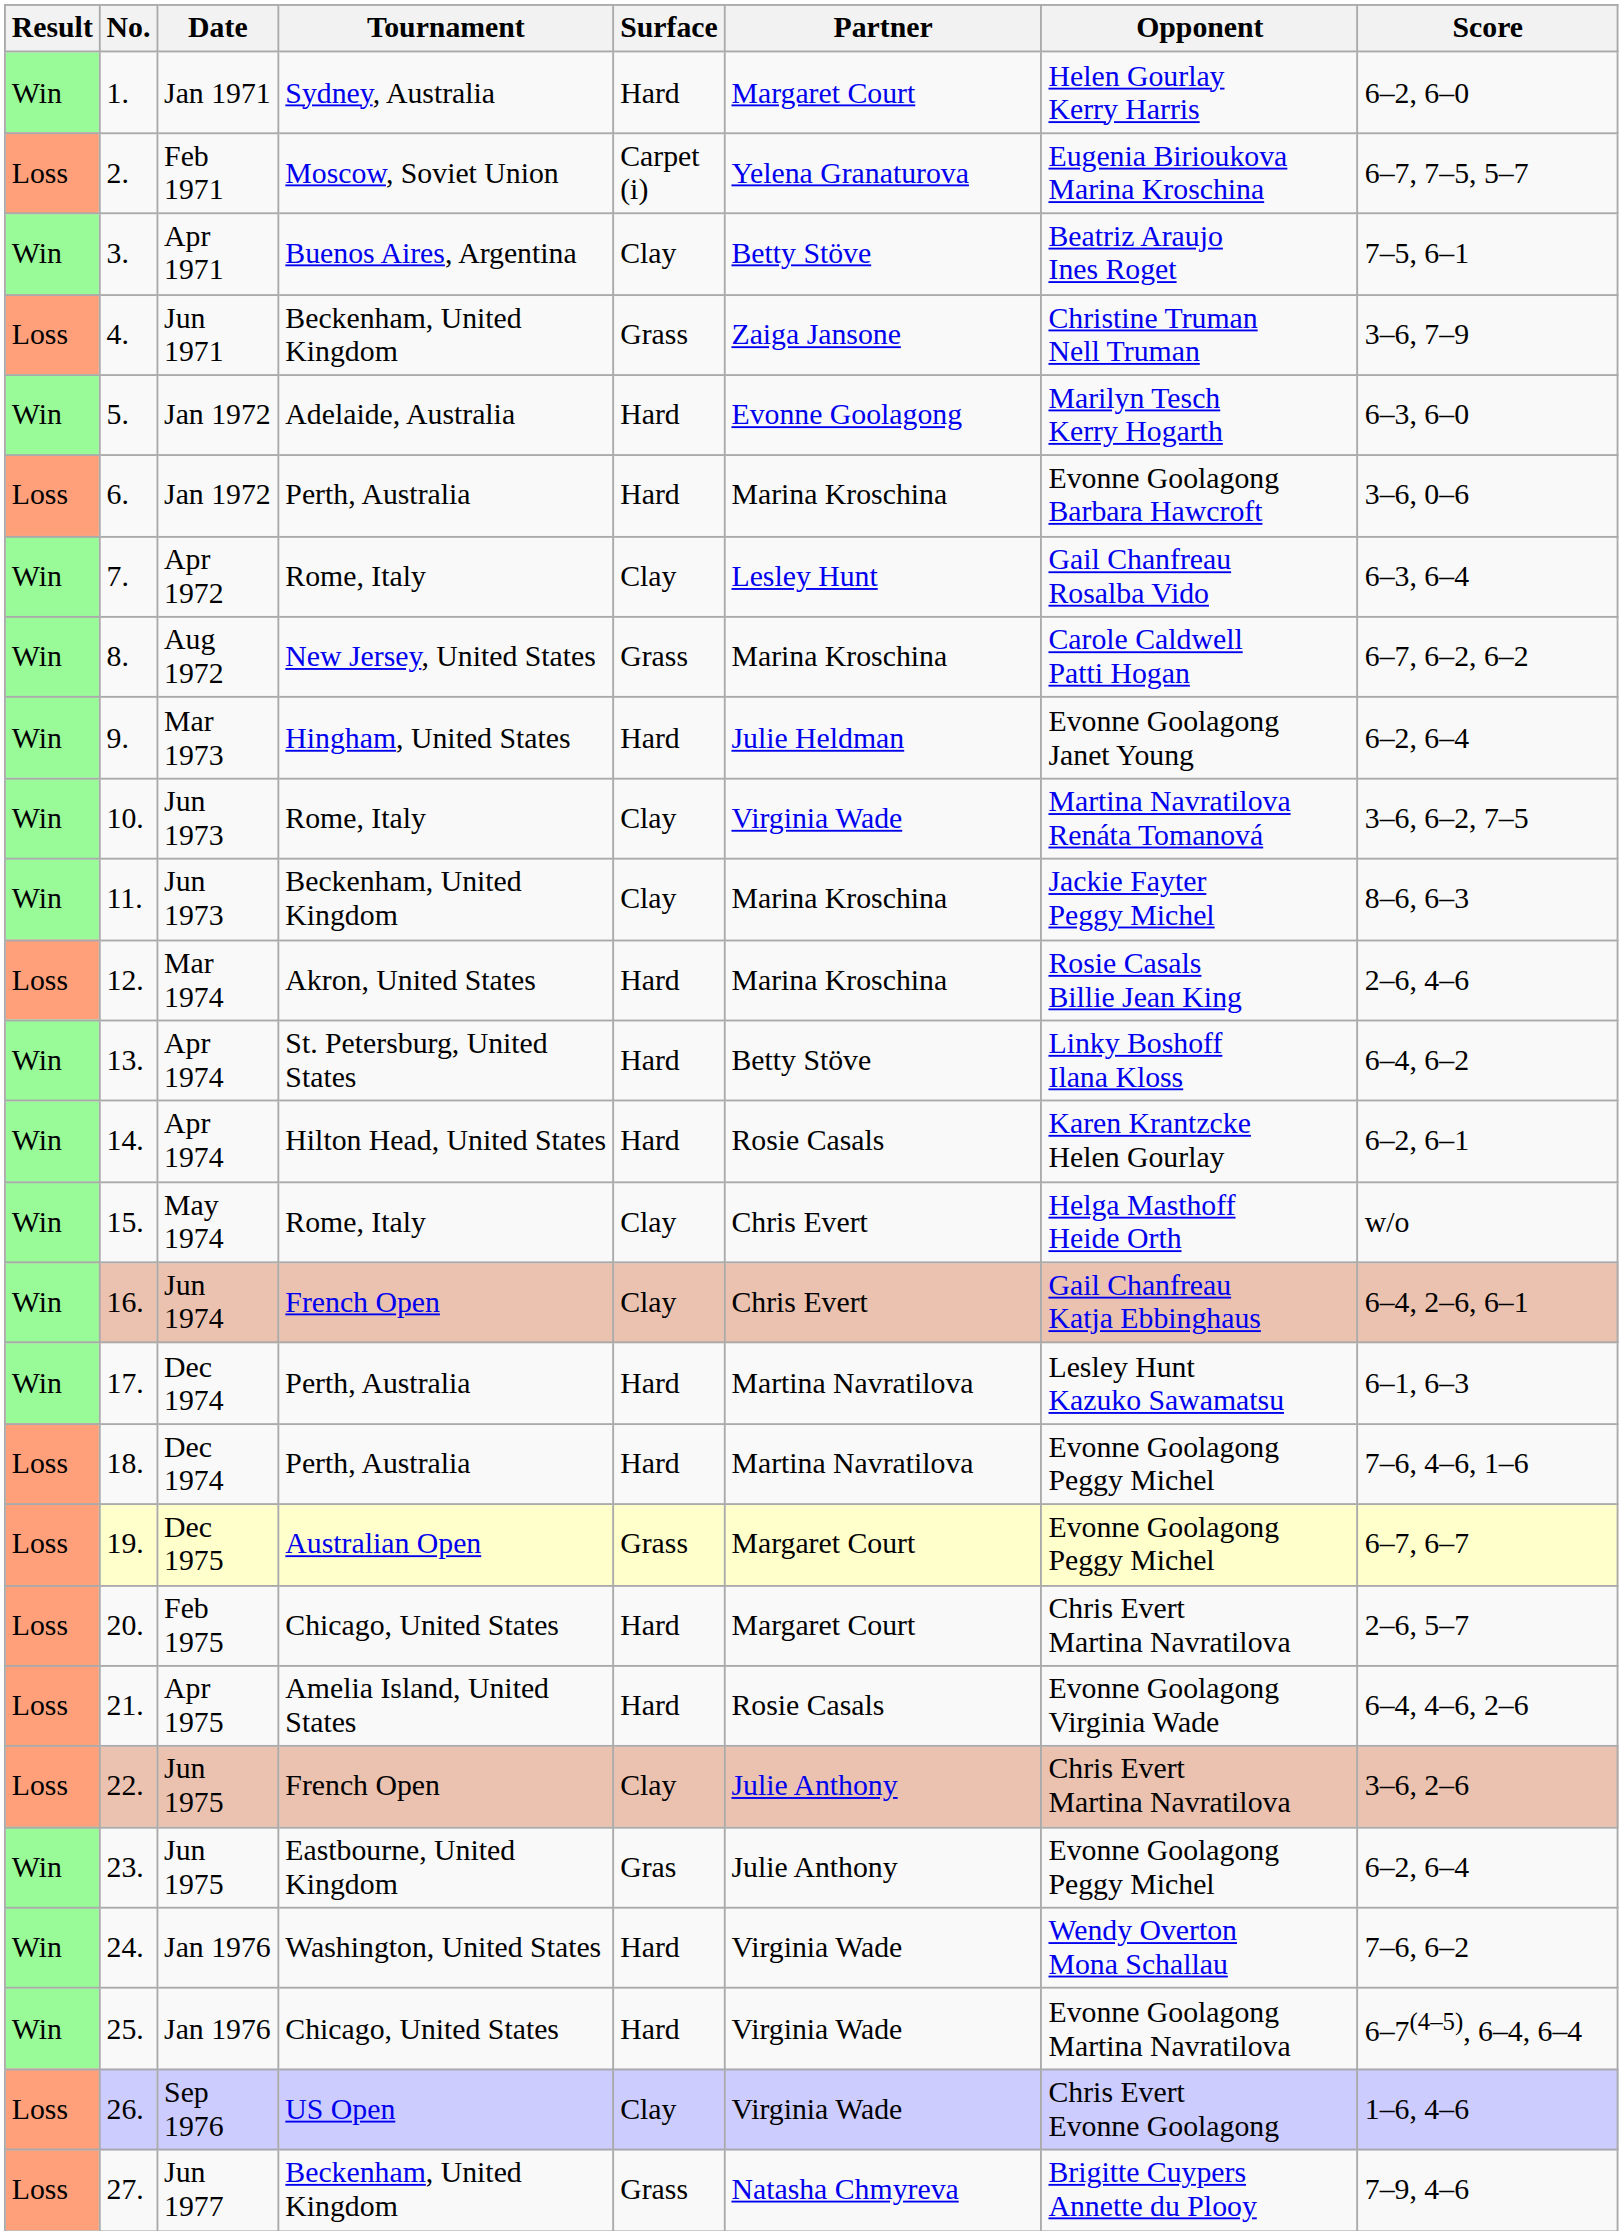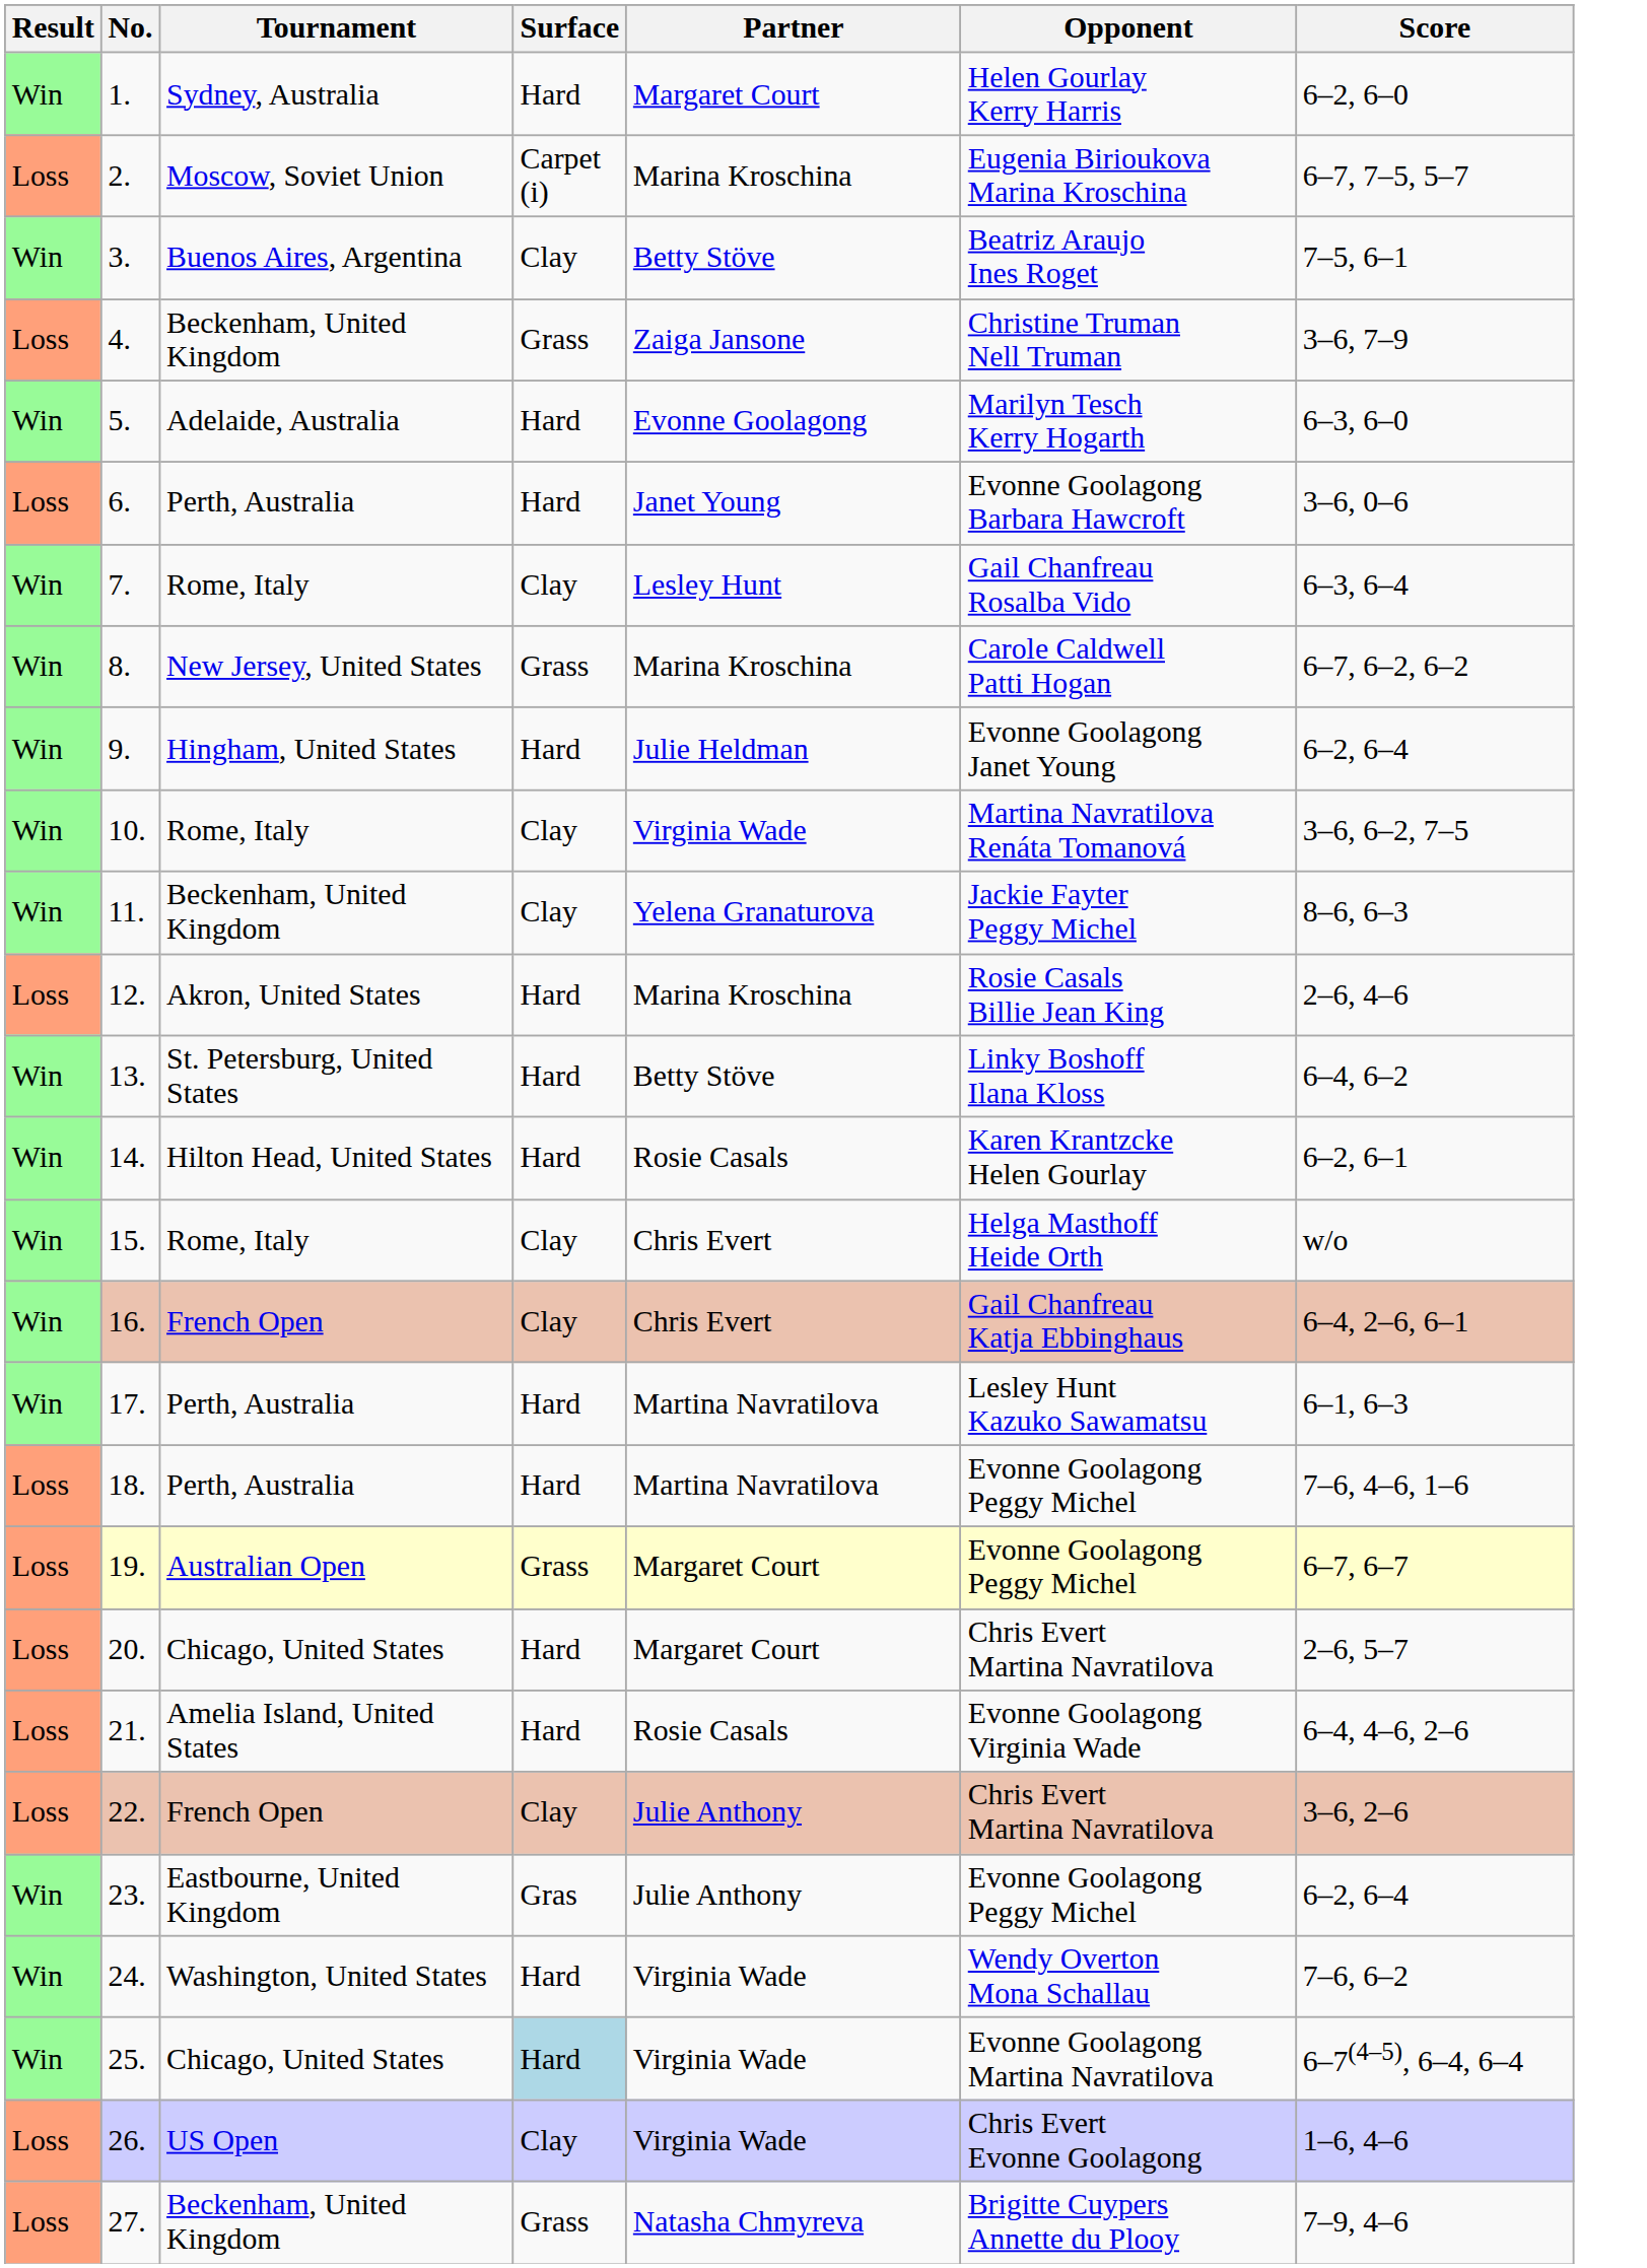- column: Date | Jan 1971 | Feb 1971 | Apr 1971 | Jun 1971 | Jan 1972 | Jan 1972 | Apr 1972 | Aug 1972 | Mar 1973 | Jun 1973 | Jun 1973 | Mar 1974 | Apr 1974 | Apr 1974 | May 1974 | Jun 1974 | Dec 1974 | Dec 1974 | Dec 1975 | Feb 1975 | Apr 1975 | Jun 1975 | Jun 1975 | Jan 1976 | Jan 1976 | Sep 1976 | Jun 1977
2. | Partner: Yelena Granaturova -> Marina Kroschina
6. | Partner: Marina Kroschina -> Janet Young
11. | Partner: Marina Kroschina -> Yelena Granaturova
25. | Surface: no background -> lightblue background
